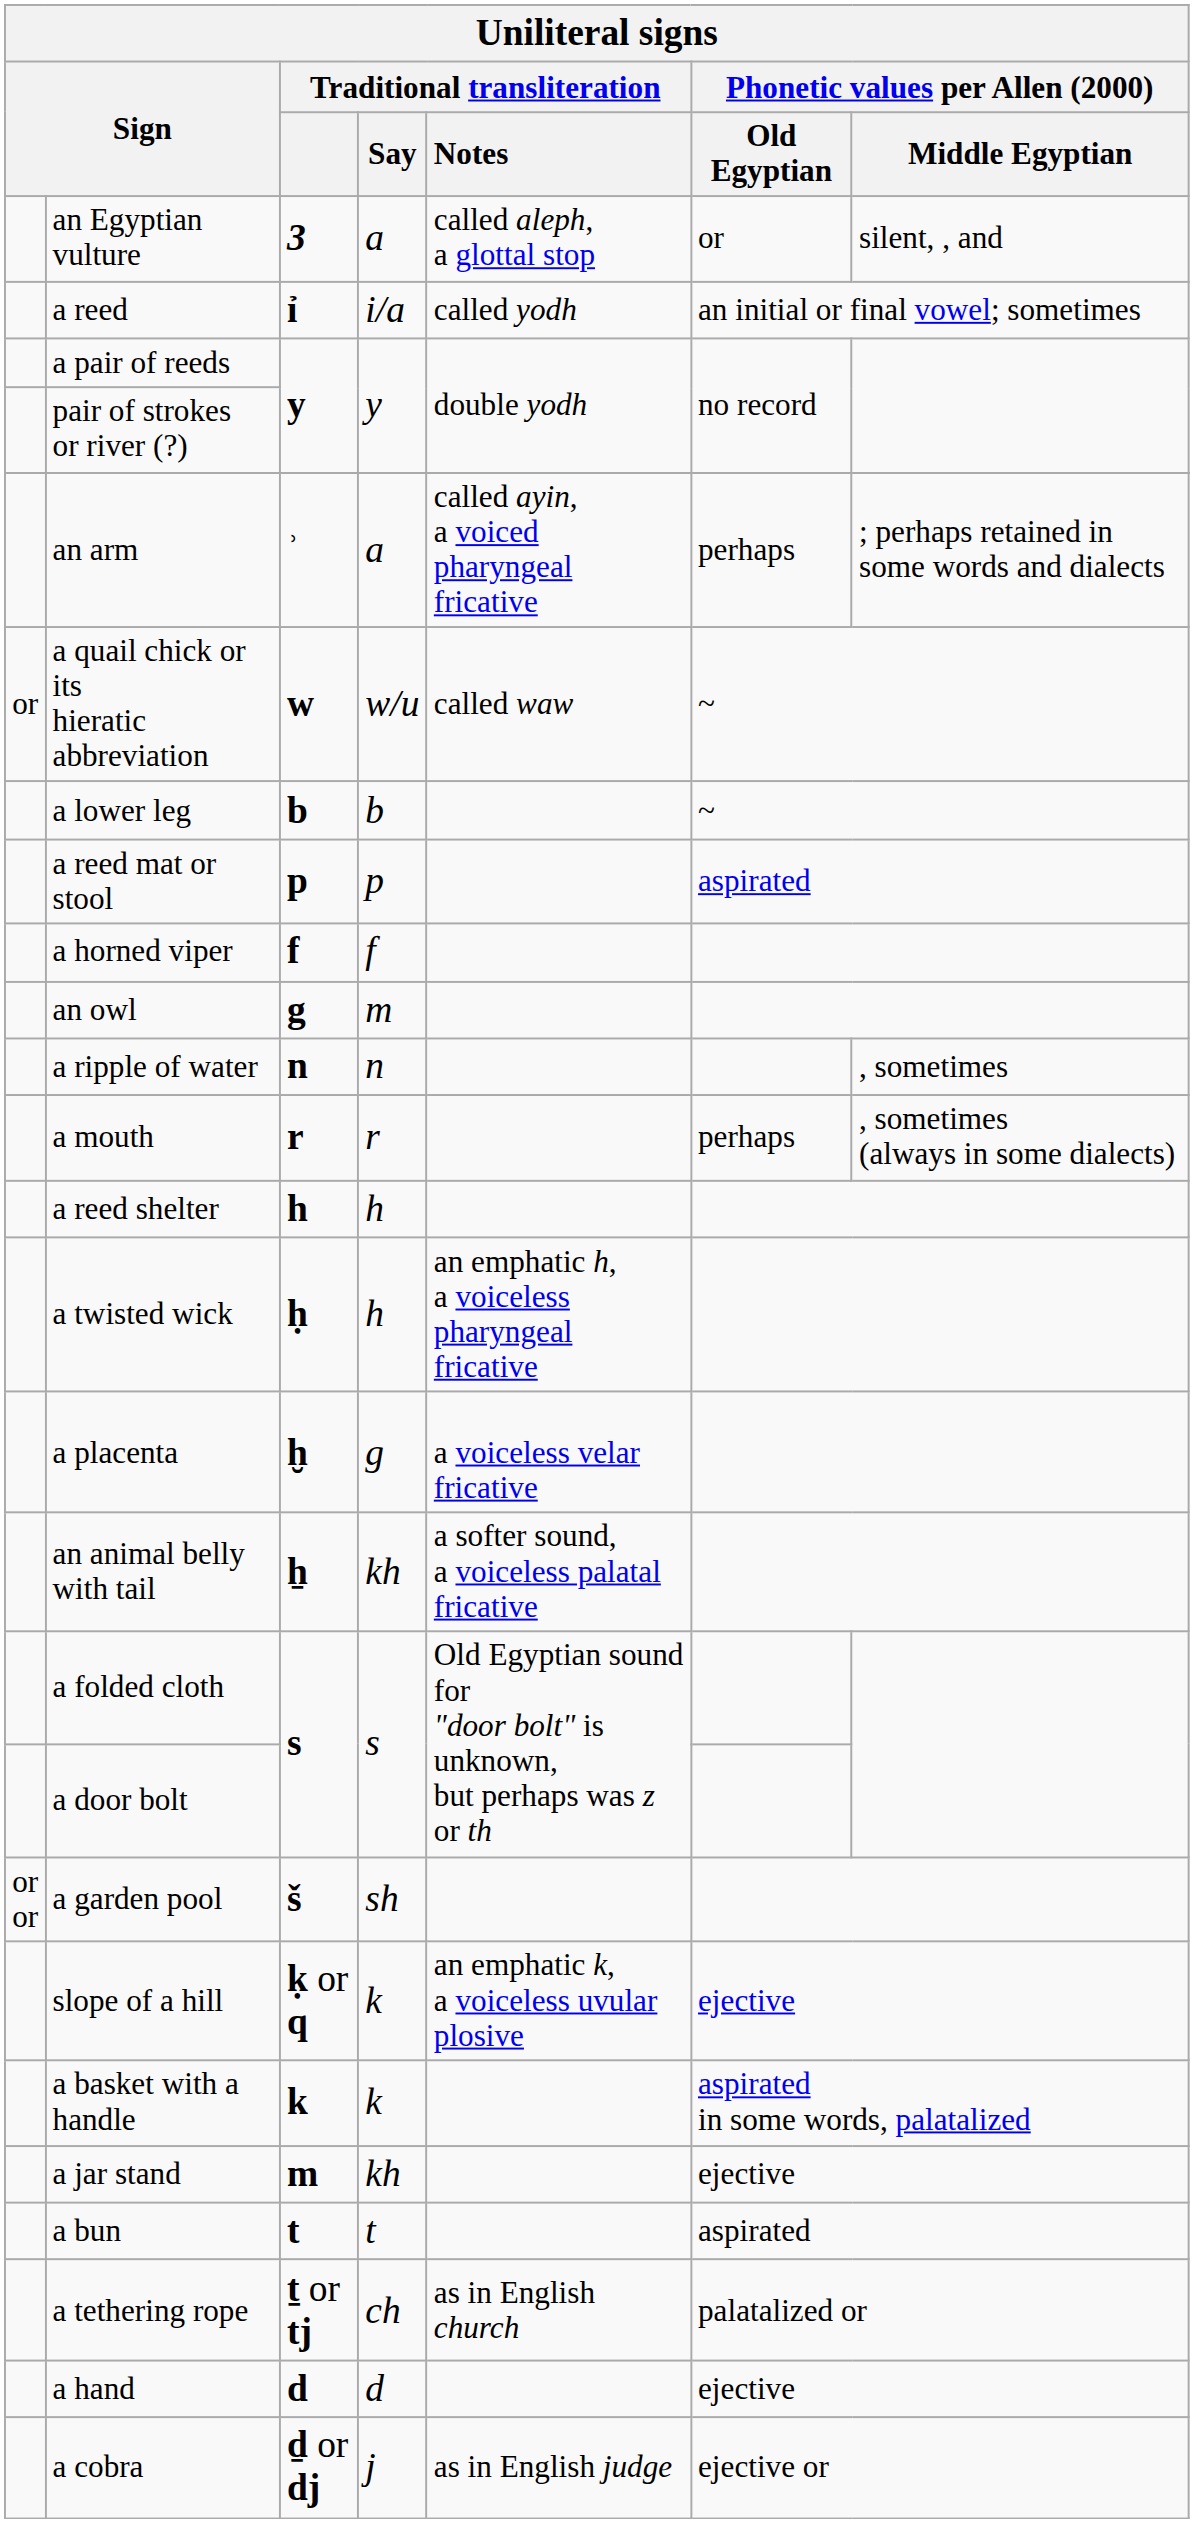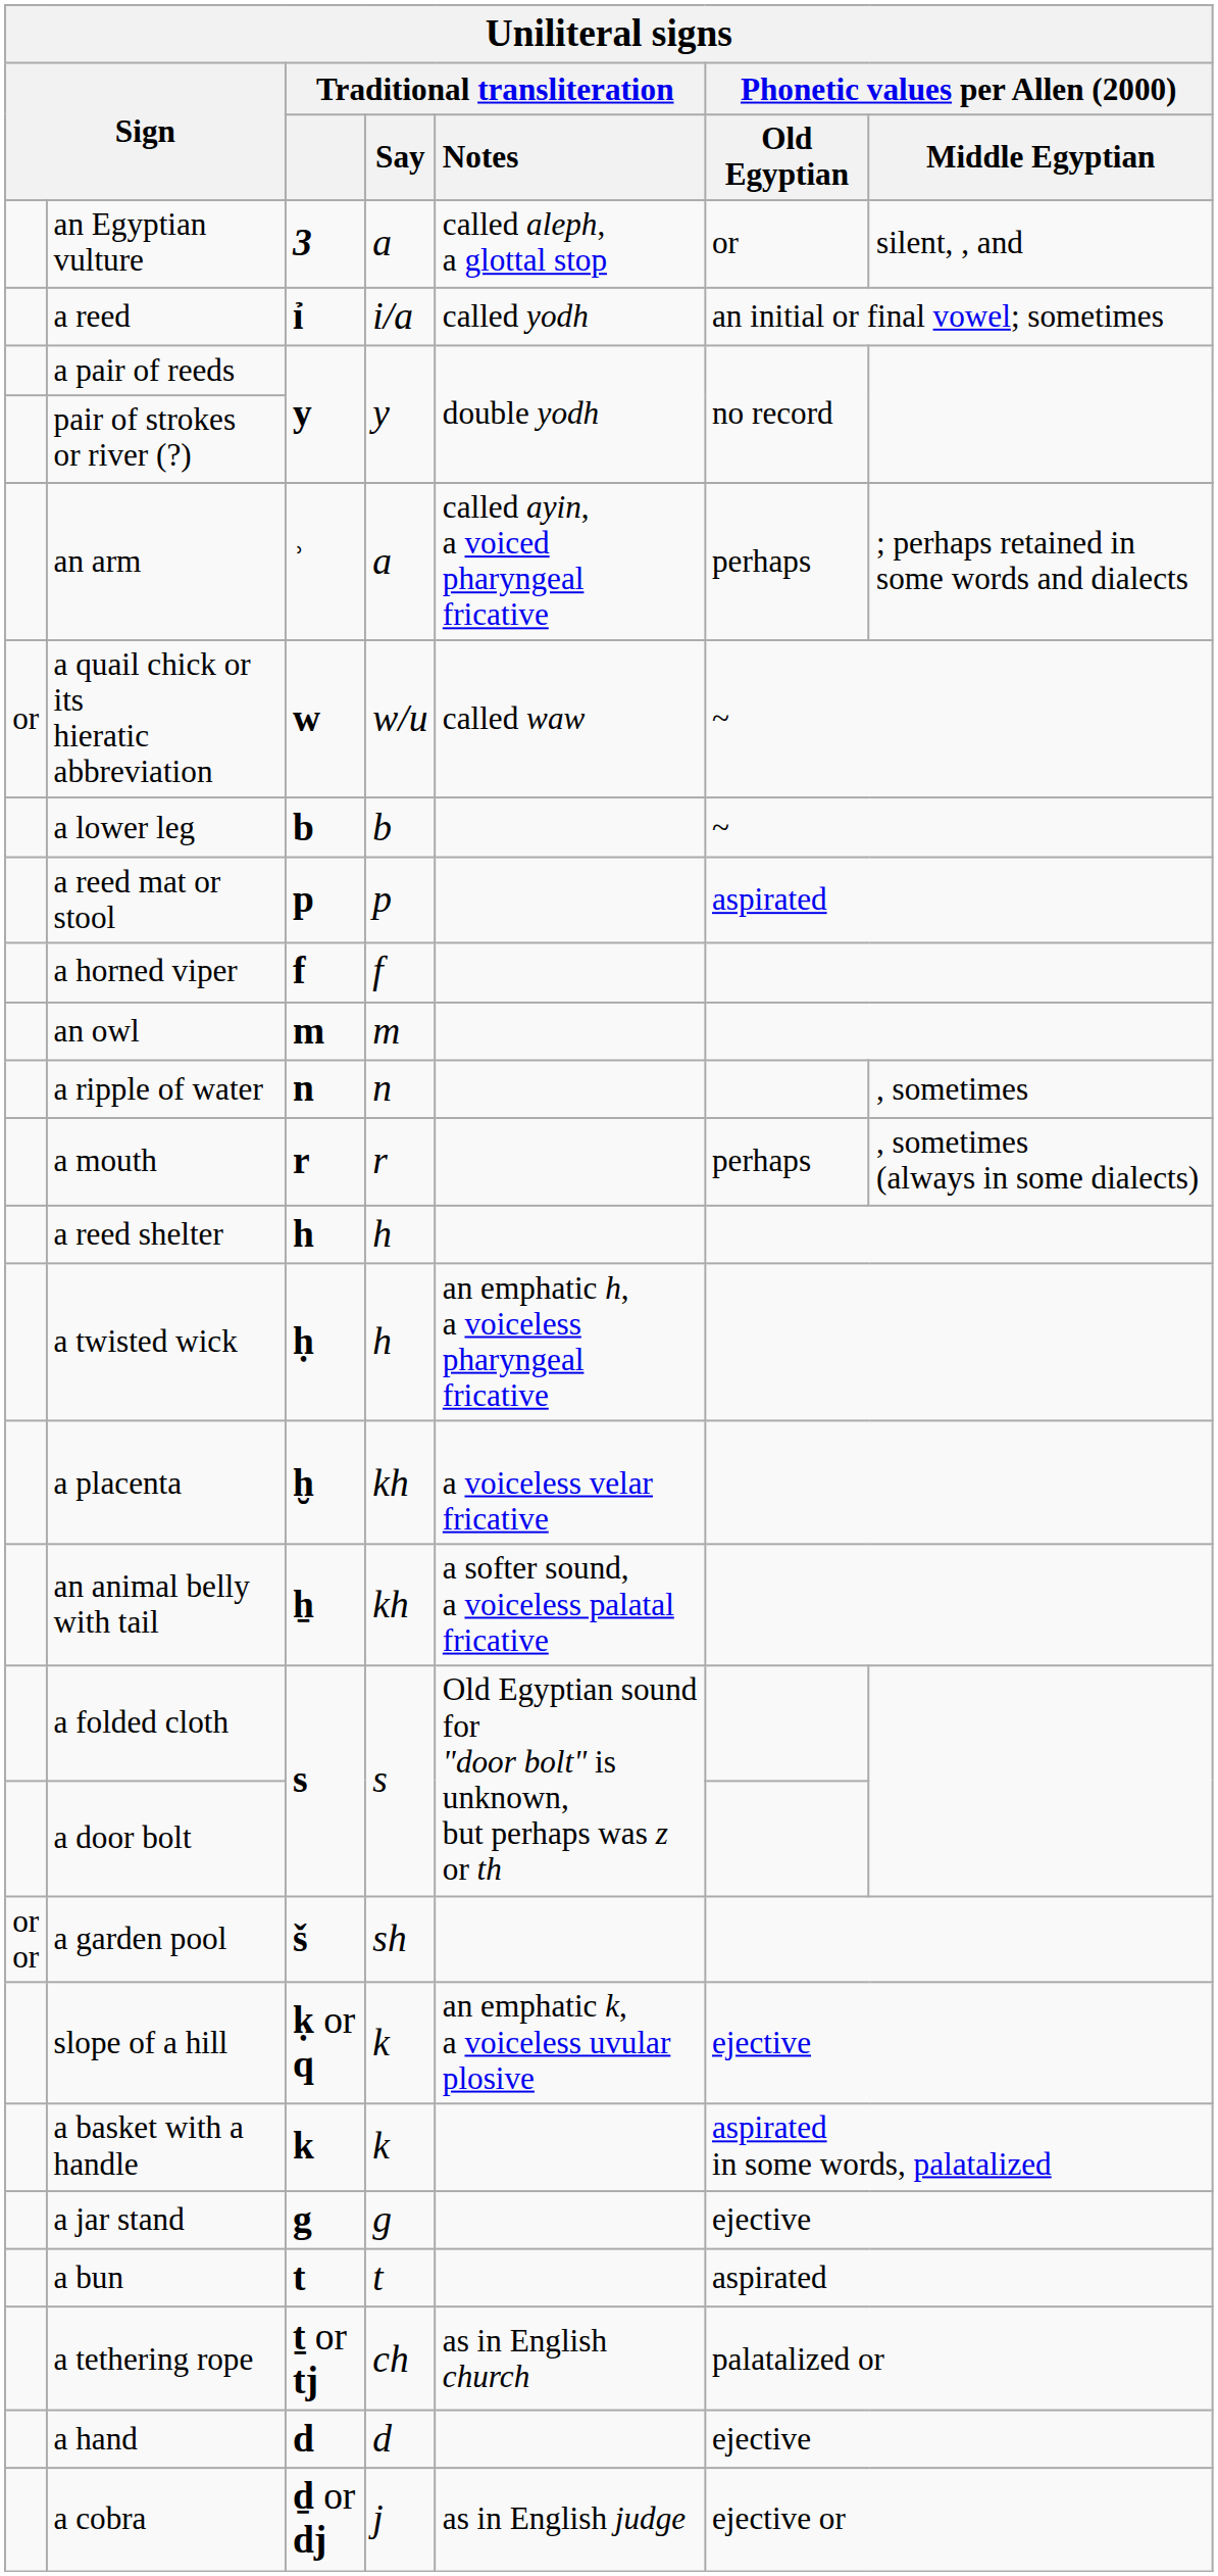an owl | Traditional transliteration: g -> m
a placenta | Traditional transliteration / Say: g -> kh
a jar stand | Traditional transliteration: m -> g
a jar stand | Traditional transliteration / Say: kh -> g
